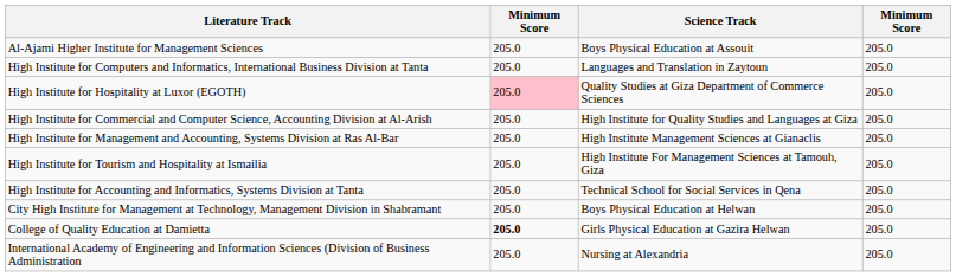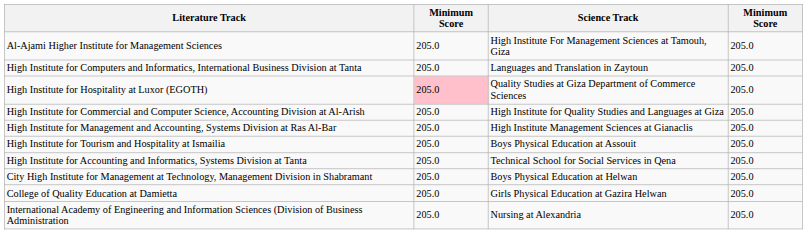Al-Ajami Higher Institute for Management Sciences | Science Track: Boys Physical Education at Assouit -> High Institute For Management Sciences at Tamouh, Giza
High Institute for Tourism and Hospitality at Ismailia | Science Track: High Institute For Management Sciences at Tamouh, Giza -> Boys Physical Education at Assouit
College of Quality Education at Damietta | column 2: bold -> normal
